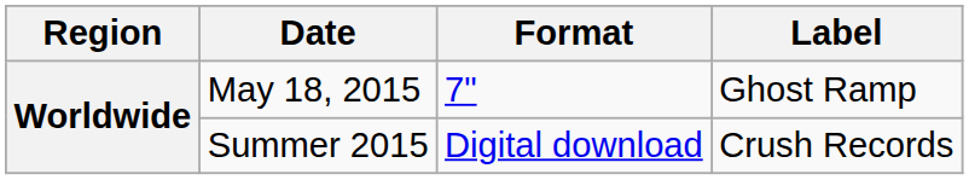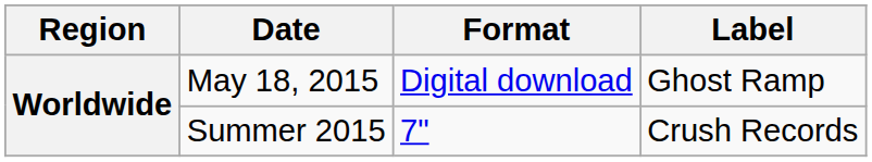May 18, 2015 | Format: 7" -> Digital download
Summer 2015 | Format: Digital download -> 7"
